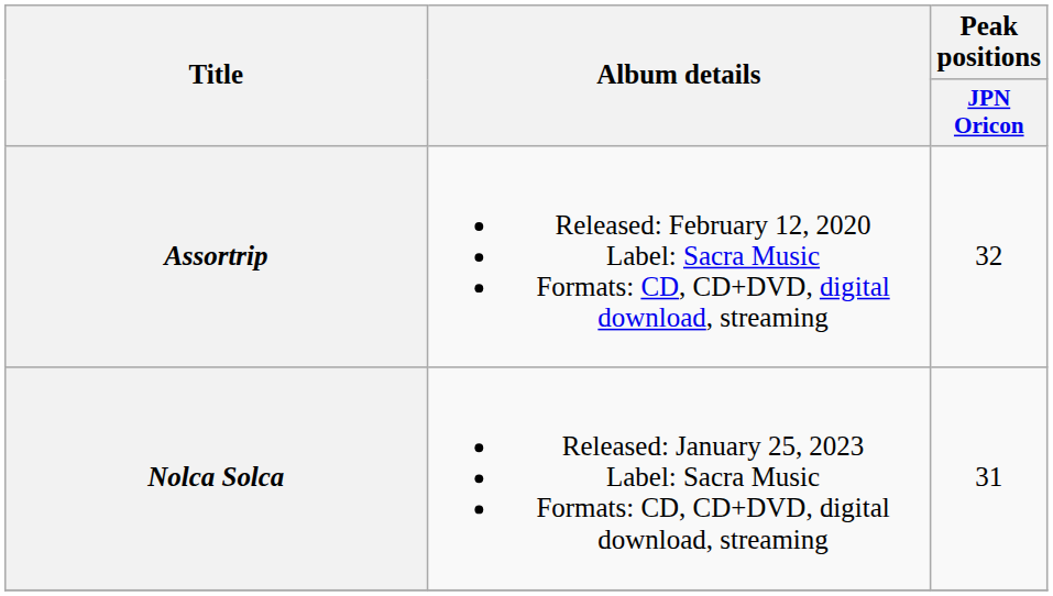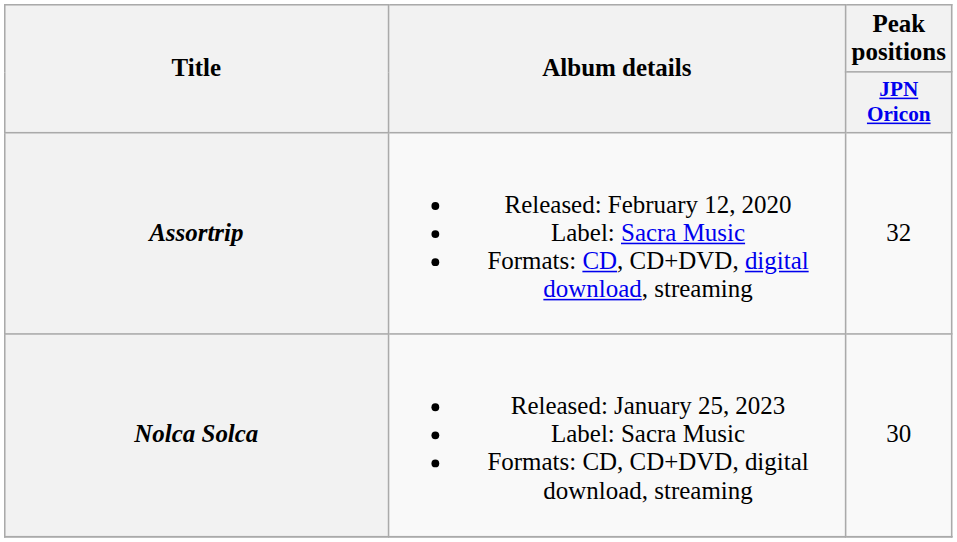Nolca Solca | Peak positions / JPN Oricon: 31 -> 30
